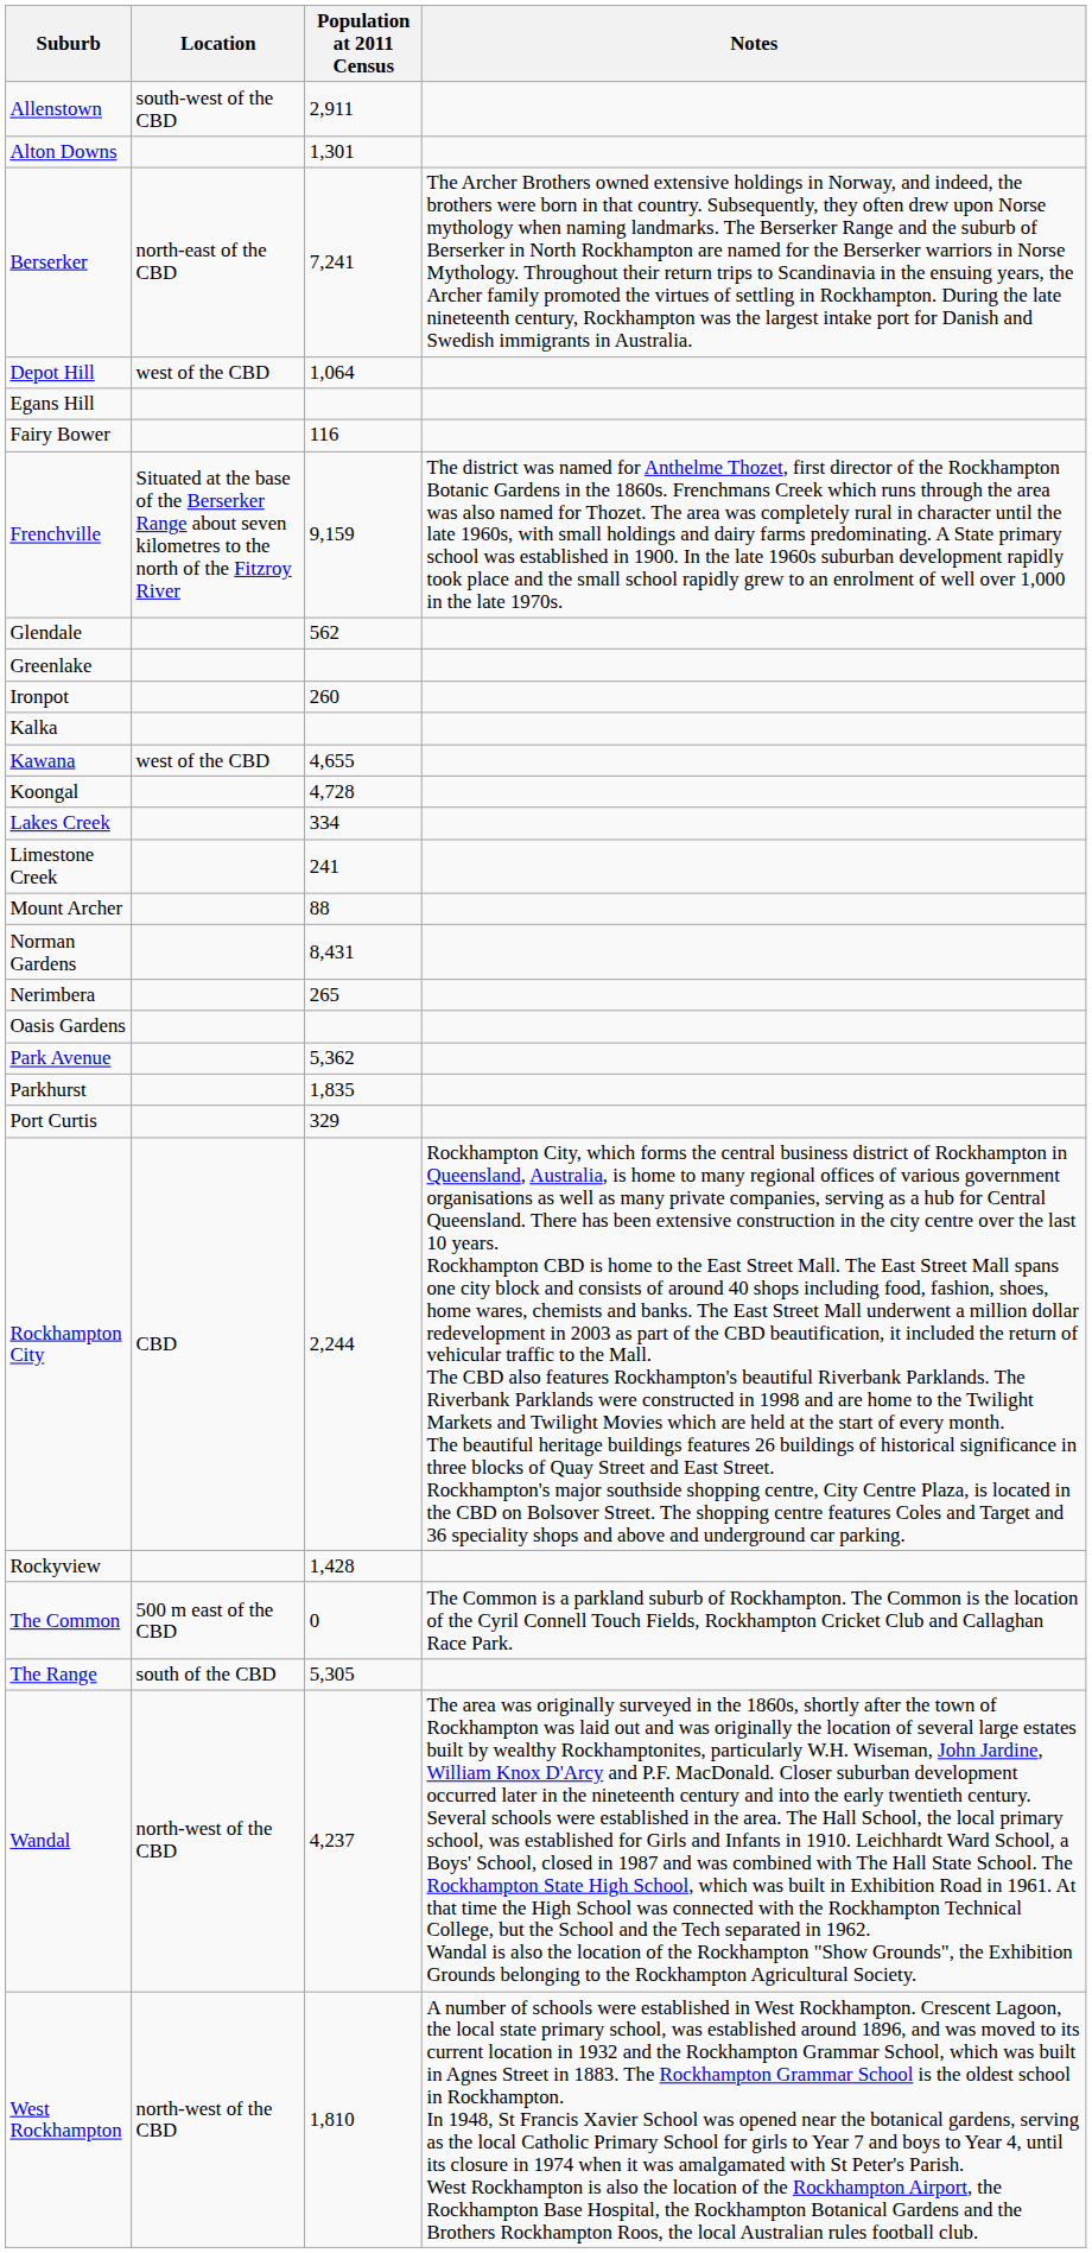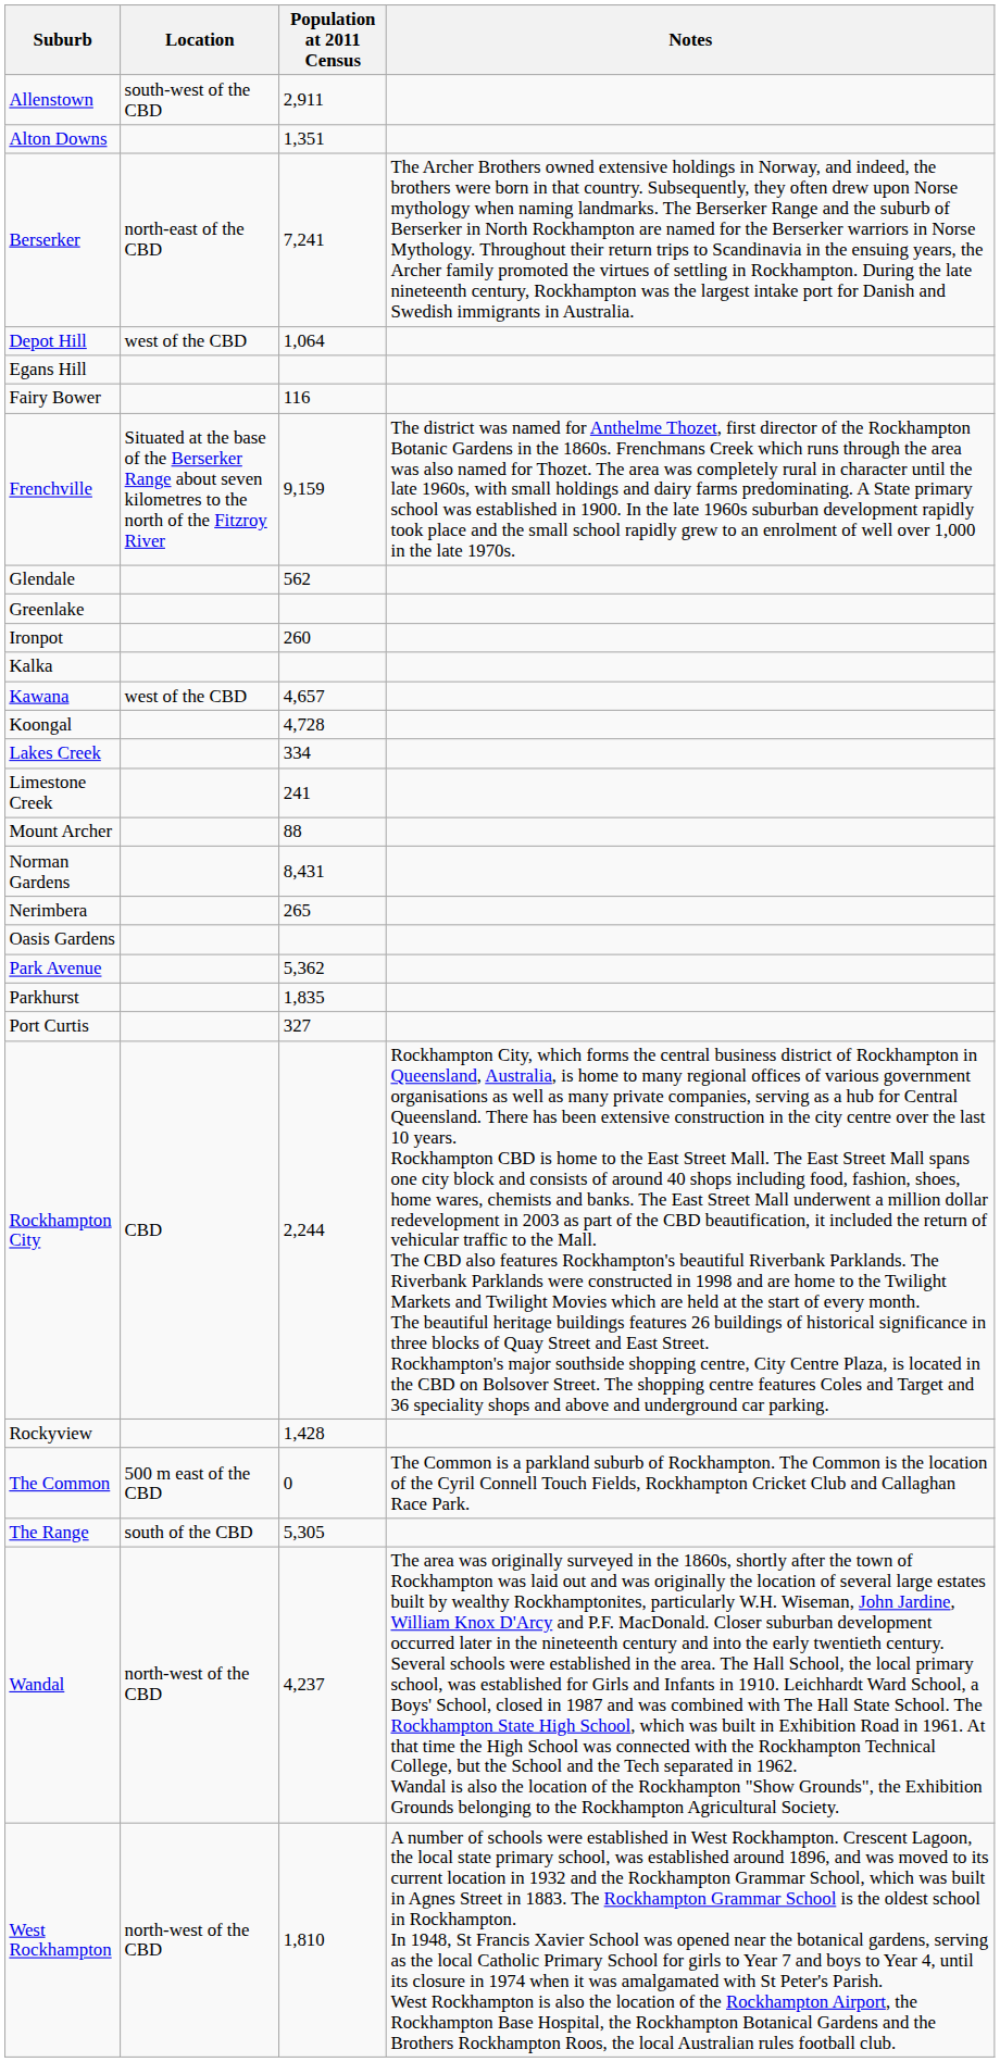Alton Downs | Population at 2011 Census: 1,301 -> 1,351
Kawana | Population at 2011 Census: 4,655 -> 4,657
Port Curtis | Population at 2011 Census: 329 -> 327
